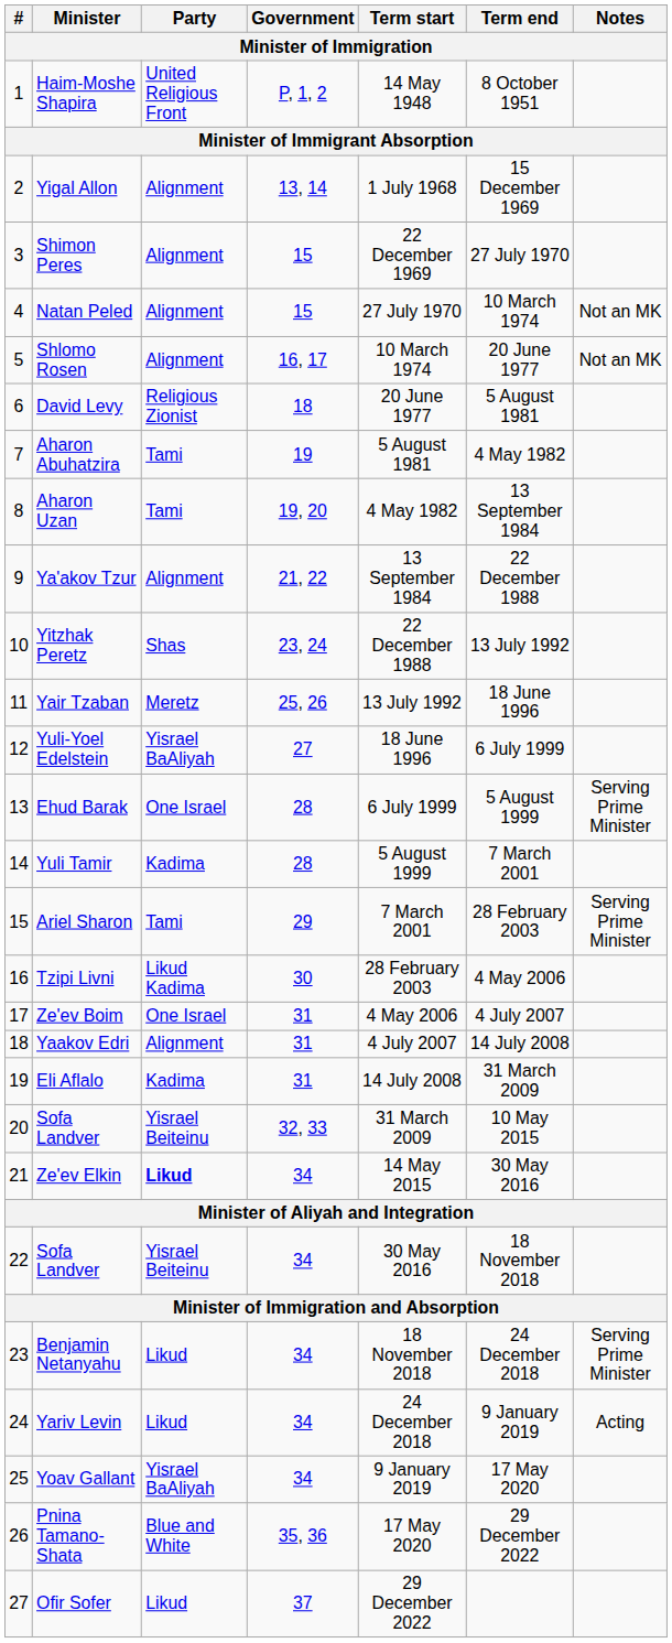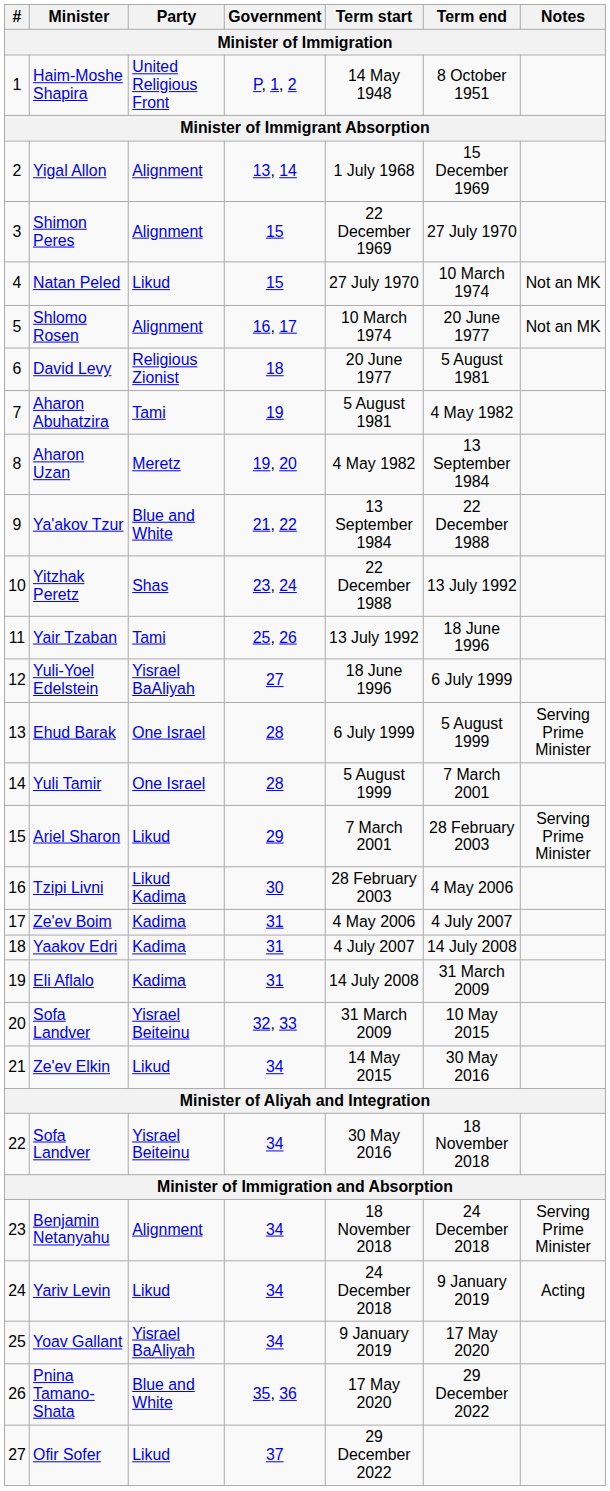Natan Peled | Party: Alignment -> Likud
Aharon Uzan | Party: Tami -> Meretz
Ya'akov Tzur | Party: Alignment -> Blue and White
Yair Tzaban | Party: Meretz -> Tami
Yuli Tamir | Party: Kadima -> One Israel
Ariel Sharon | Party: Tami -> Likud
Ze'ev Boim | Party: One Israel -> Kadima
Yaakov Edri | Party: Alignment -> Kadima
Ze'ev Elkin | Party: bold -> normal
Benjamin Netanyahu | Party: Likud -> Alignment
